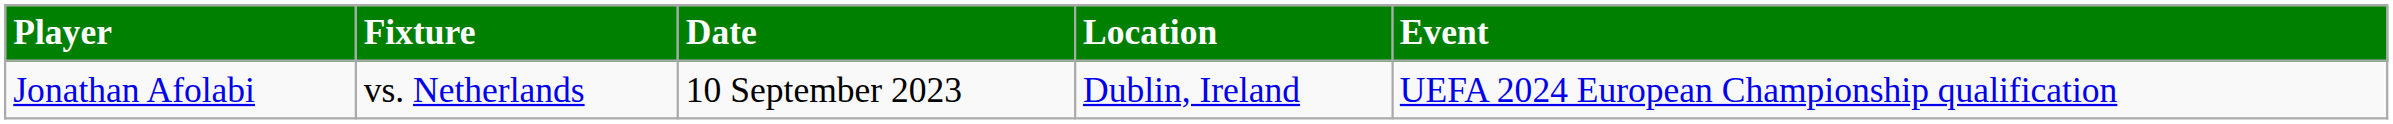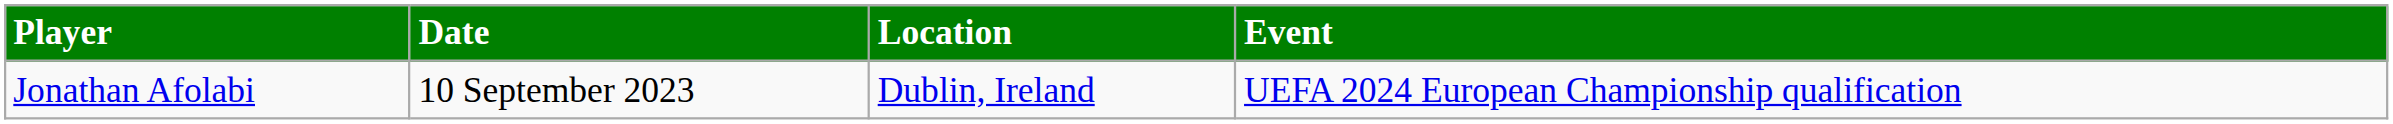- column: Fixture | vs. Netherlands
